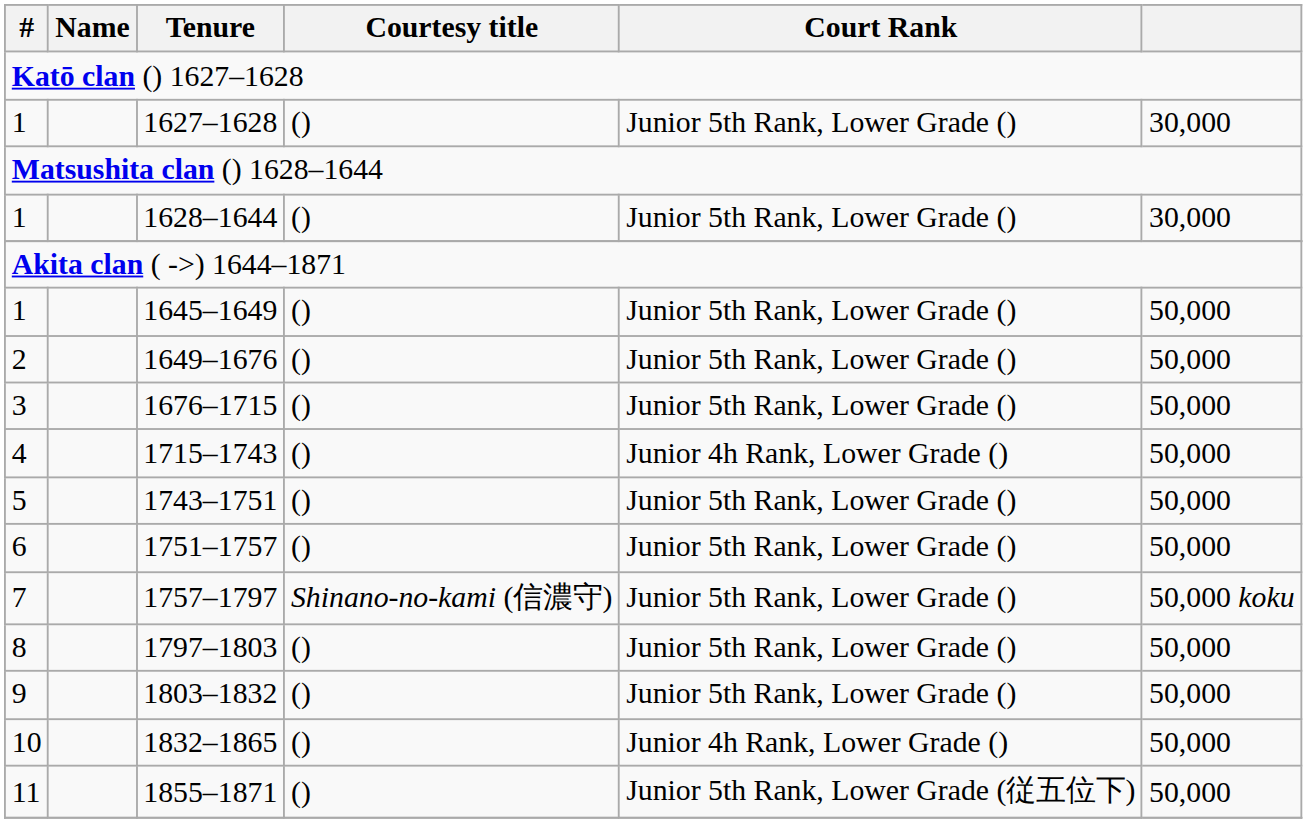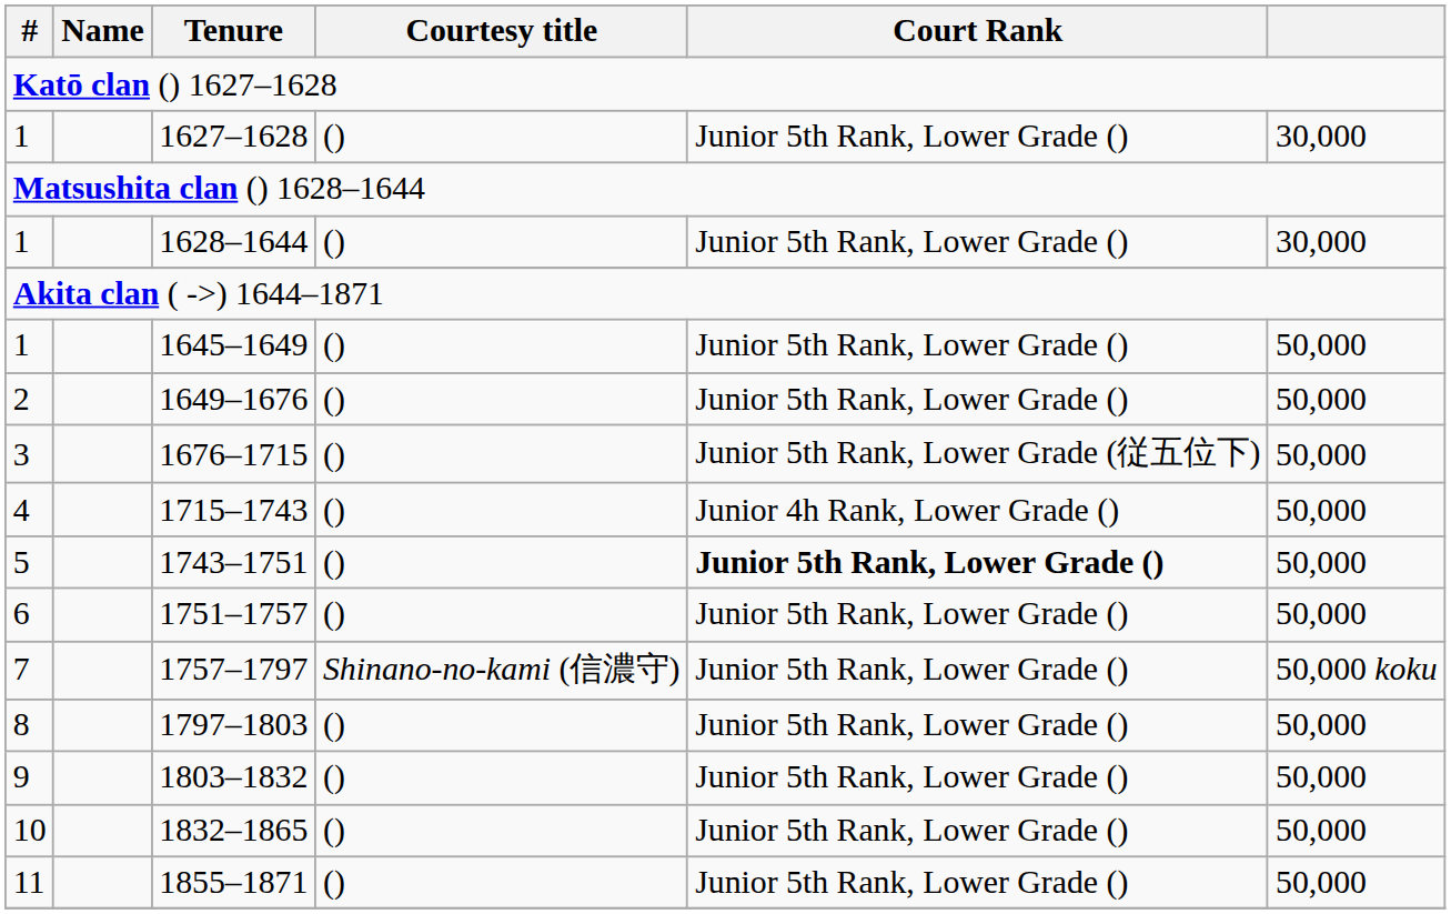1676–1715 | Court Rank: Junior 5th Rank, Lower Grade () -> Junior 5th Rank, Lower Grade (従五位下)
1743–1751 | Court Rank: normal -> bold
1832–1865 | Court Rank: Junior 4h Rank, Lower Grade () -> Junior 5th Rank, Lower Grade ()
1855–1871 | Court Rank: Junior 5th Rank, Lower Grade (従五位下) -> Junior 5th Rank, Lower Grade ()
